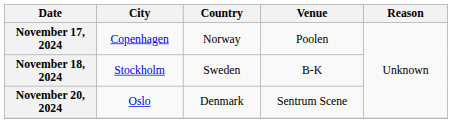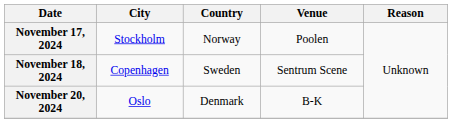November 17, 2024 | City: Copenhagen -> Stockholm
November 18, 2024 | City: Stockholm -> Copenhagen
November 18, 2024 | Venue: B-K -> Sentrum Scene
November 20, 2024 | Venue: Sentrum Scene -> B-K
